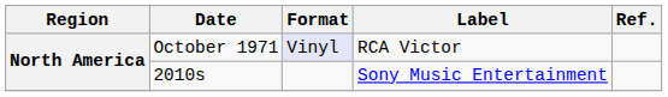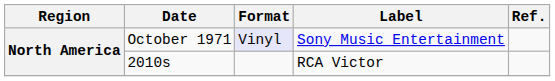October 1971 | Label: RCA Victor -> Sony Music Entertainment
2010s | Label: Sony Music Entertainment -> RCA Victor
